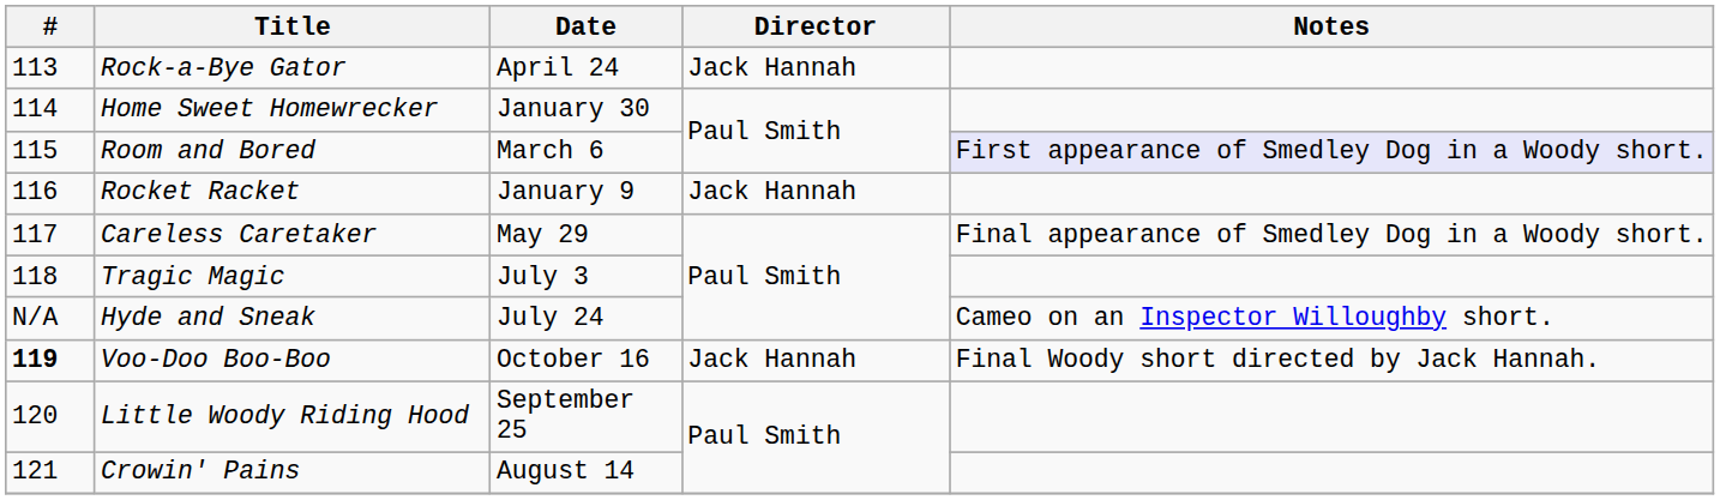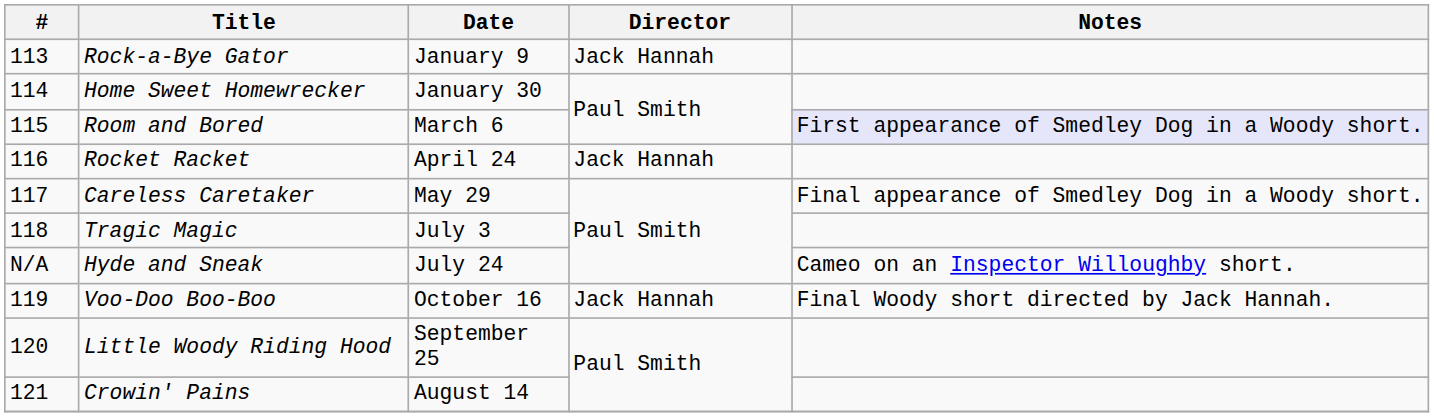Rock-a-Bye Gator | Date: April 24 -> January 9
Rocket Racket | Date: January 9 -> April 24
Voo-Doo Boo-Boo | #: bold -> normal
